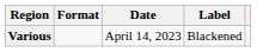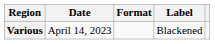columns swapped: Date <-> Format
